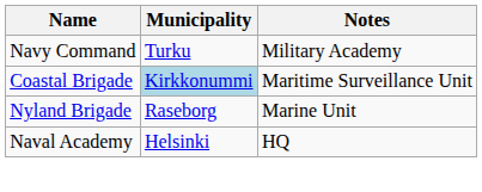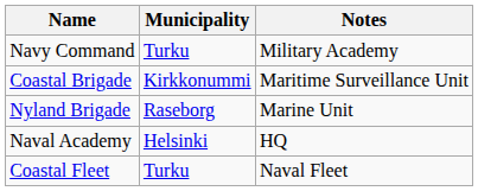Coastal Brigade | Municipality: lightblue background -> no background
+ row: Coastal Fleet | Turku | Naval Fleet
